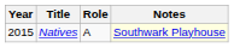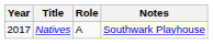Natives | Year: 2015 -> 2017
